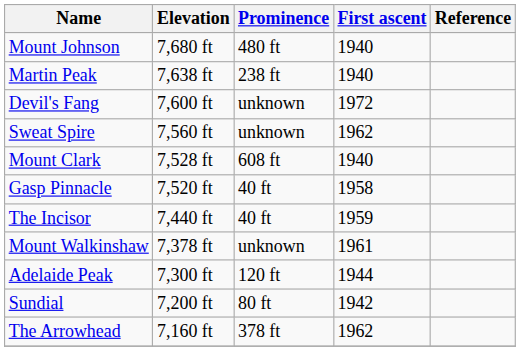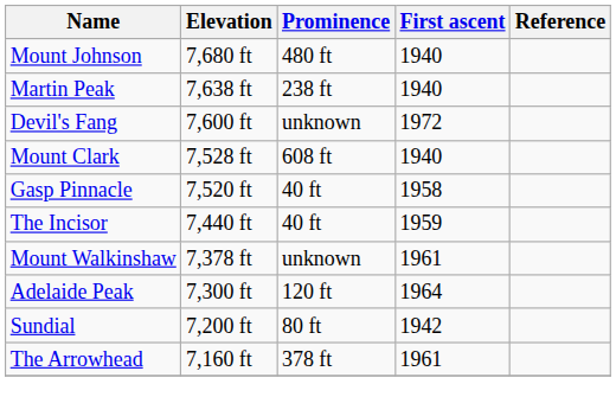- row: Sweat Spire | 7,560 ft | unknown | 1962
Adelaide Peak | First ascent: 1944 -> 1964
The Arrowhead | First ascent: 1962 -> 1961
